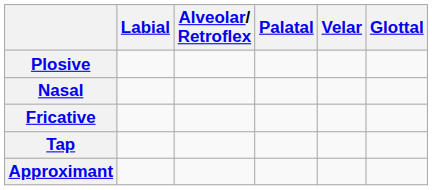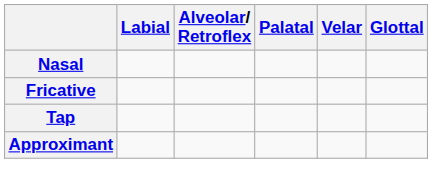- row: Plosive
